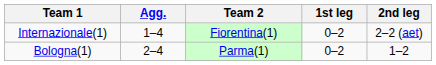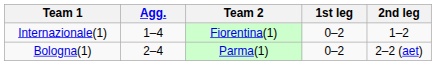Internazionale(1) | 2nd leg: 2–2 (aet) -> 1–2
Bologna(1) | 2nd leg: 1–2 -> 2–2 (aet)
